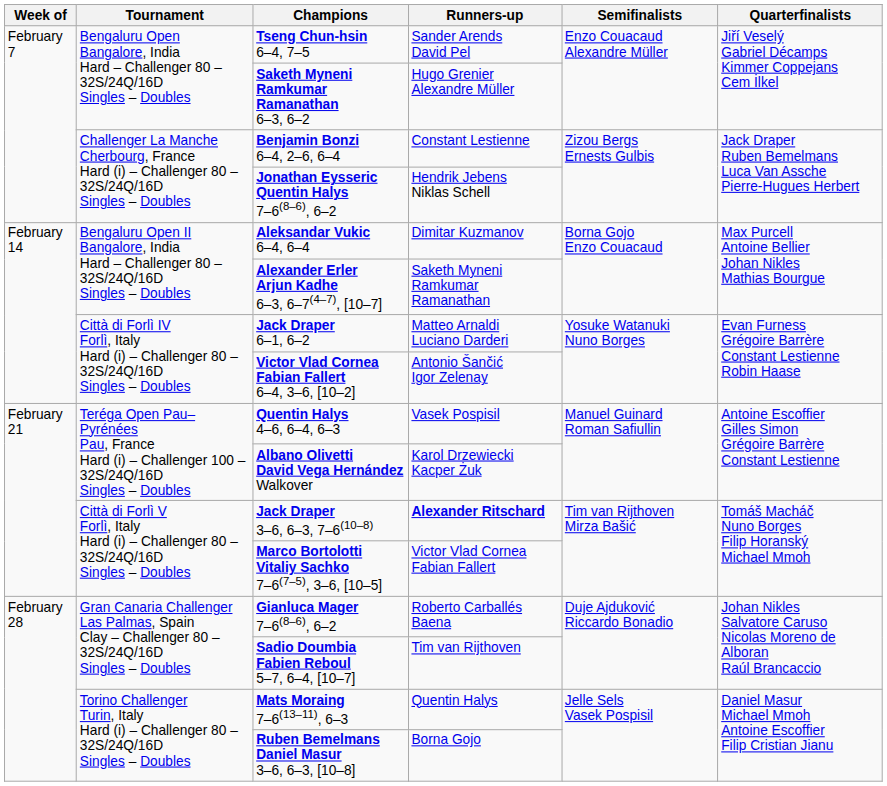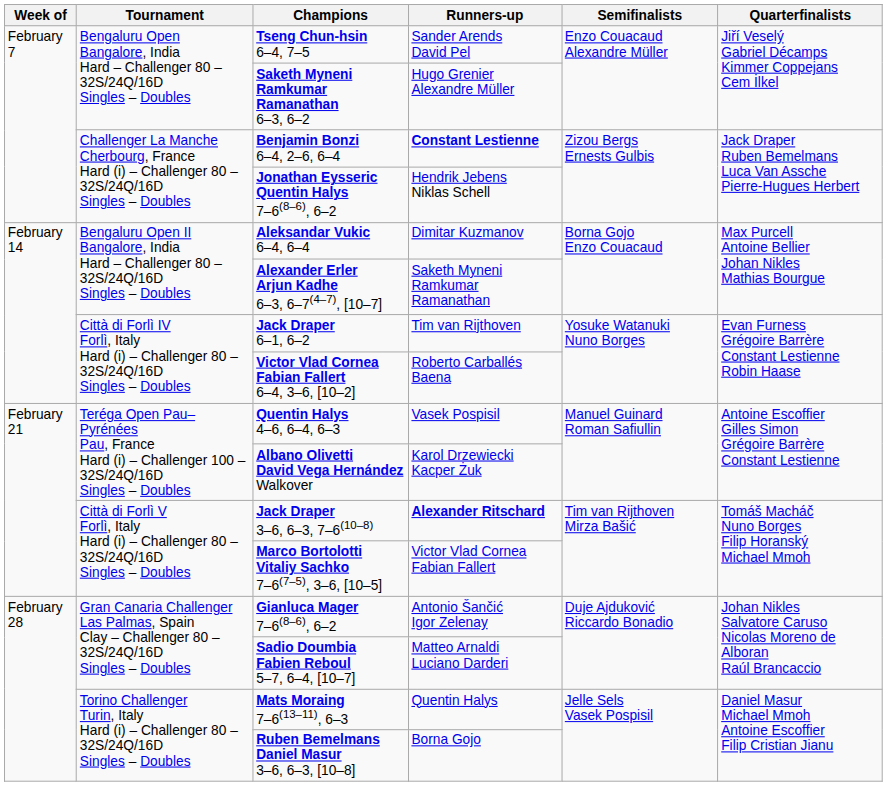Benjamin Bonzi 6–4, 2–6, 6–4 | Runners-up: normal -> bold
Jack Draper 6–1, 6–2 | Runners-up: Matteo Arnaldi Luciano Darderi -> Tim van Rijthoven
Victor Vlad Cornea Fabian Fallert 6–4, 3–6, [10–2] | Runners-up: Antonio Šančić Igor Zelenay -> Roberto Carballés Baena
Gianluca Mager 7–6(8–6), 6–2 | Runners-up: Roberto Carballés Baena -> Antonio Šančić Igor Zelenay
Sadio Doumbia Fabien Reboul 5–7, 6–4, [10–7] | Runners-up: Tim van Rijthoven -> Matteo Arnaldi Luciano Darderi
